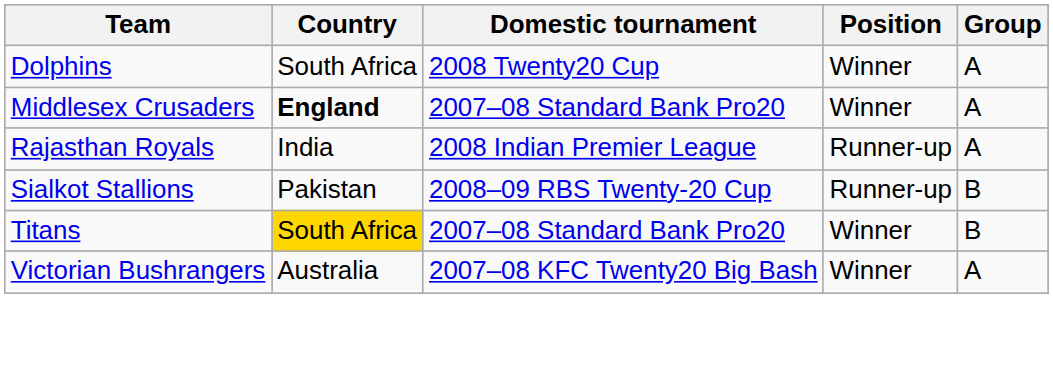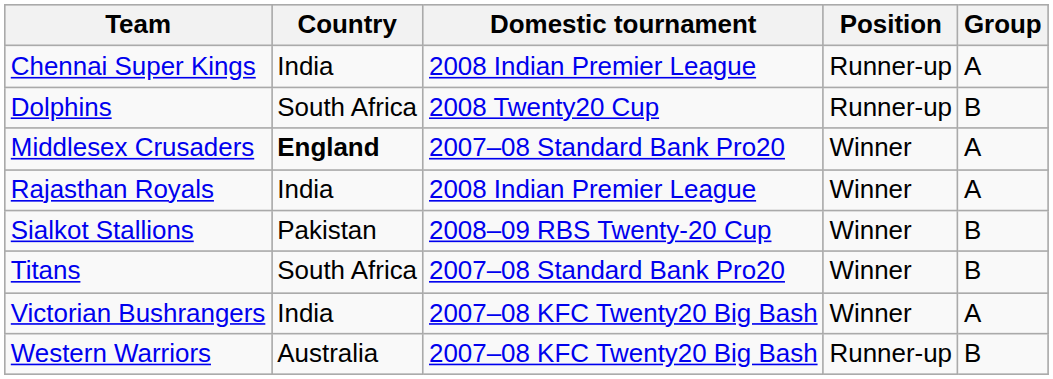+ row: Chennai Super Kings | India | 2008 Indian Premier League | Runner-up | A
Dolphins | Position: Winner -> Runner-up
Dolphins | Group: A -> B
Rajasthan Royals | Position: Runner-up -> Winner
Sialkot Stallions | Position: Runner-up -> Winner
Titans | Country: gold background -> no background
Victorian Bushrangers | Country: Australia -> India
+ row: Western Warriors | Australia | 2007–08 KFC Twenty20 Big Bash | Runner-up | B
